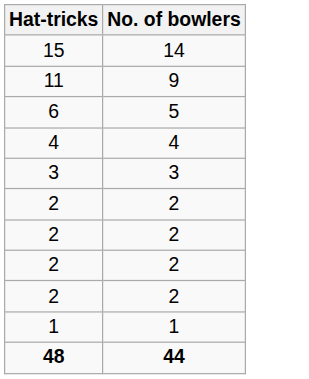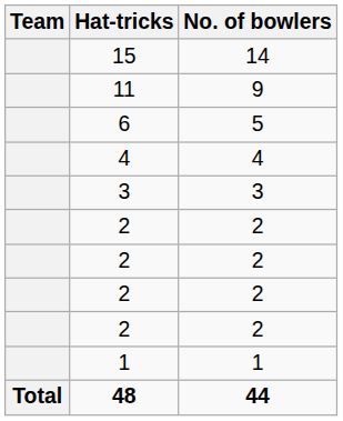+ column: Team | Total
